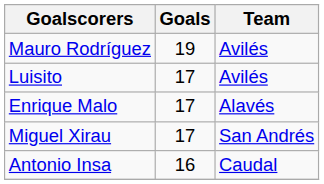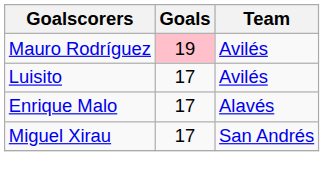Mauro Rodríguez | Goals: no background -> pink background
- row: Antonio Insa | 16 | Caudal
